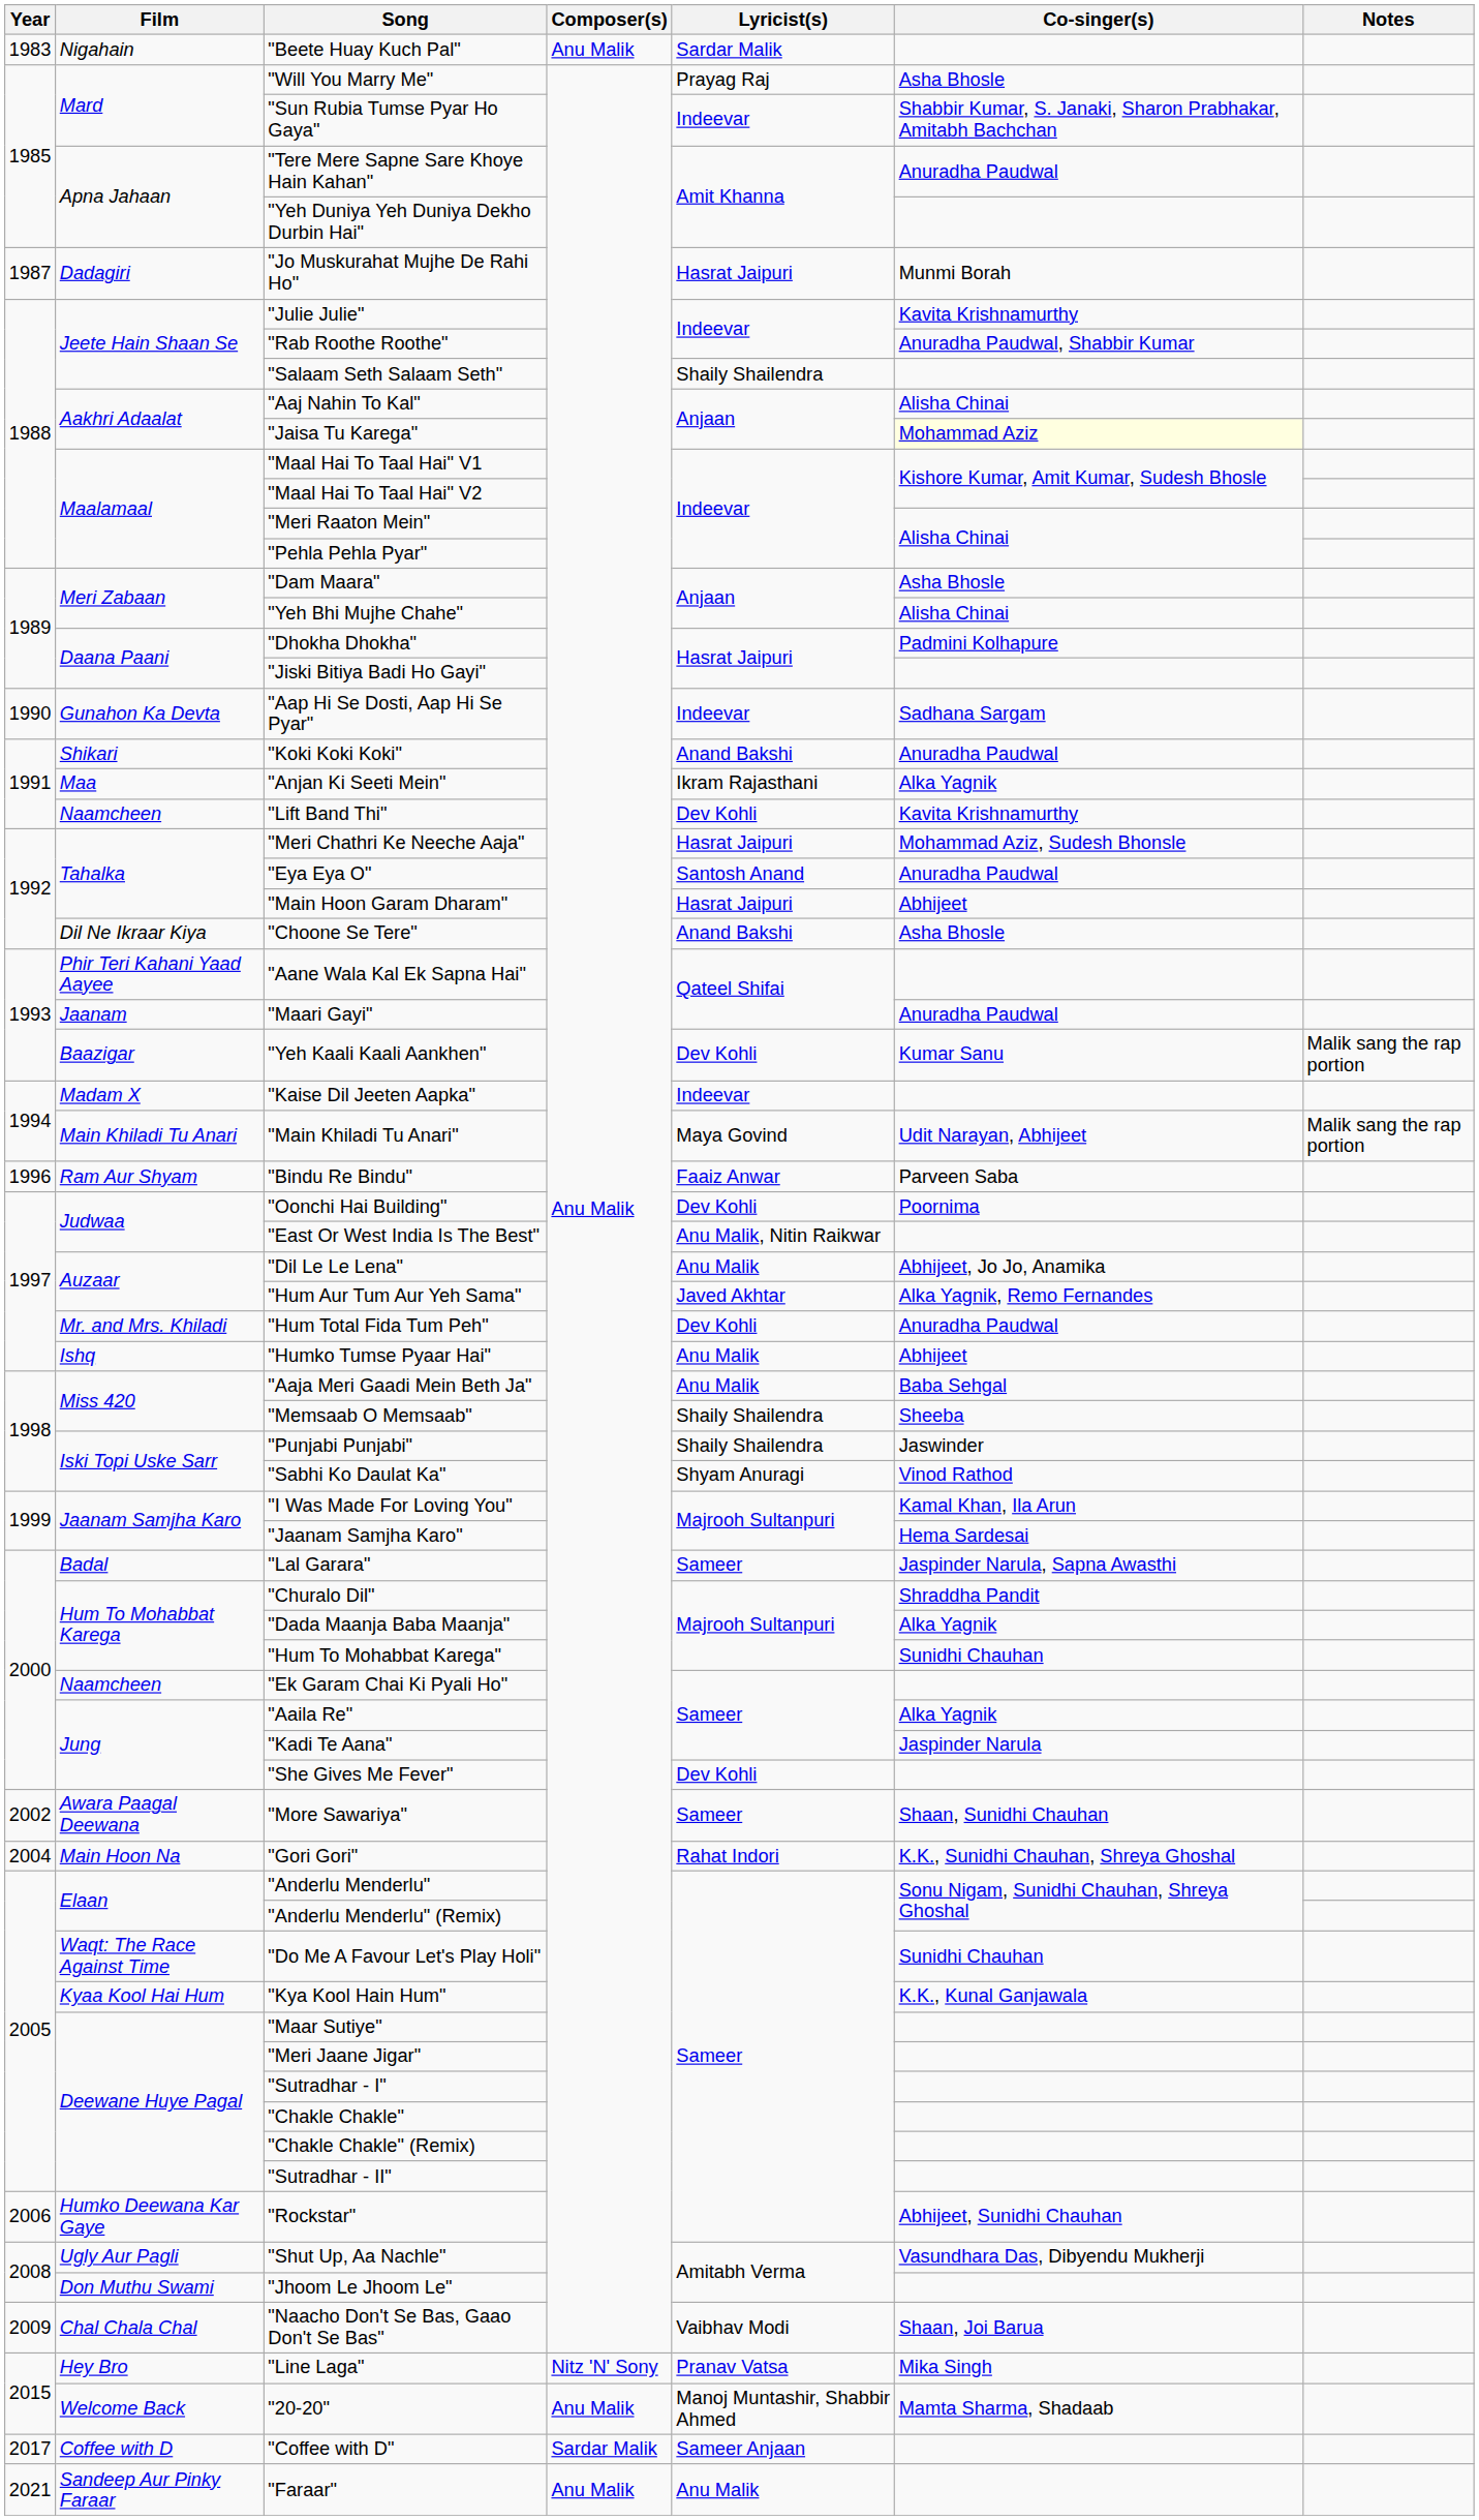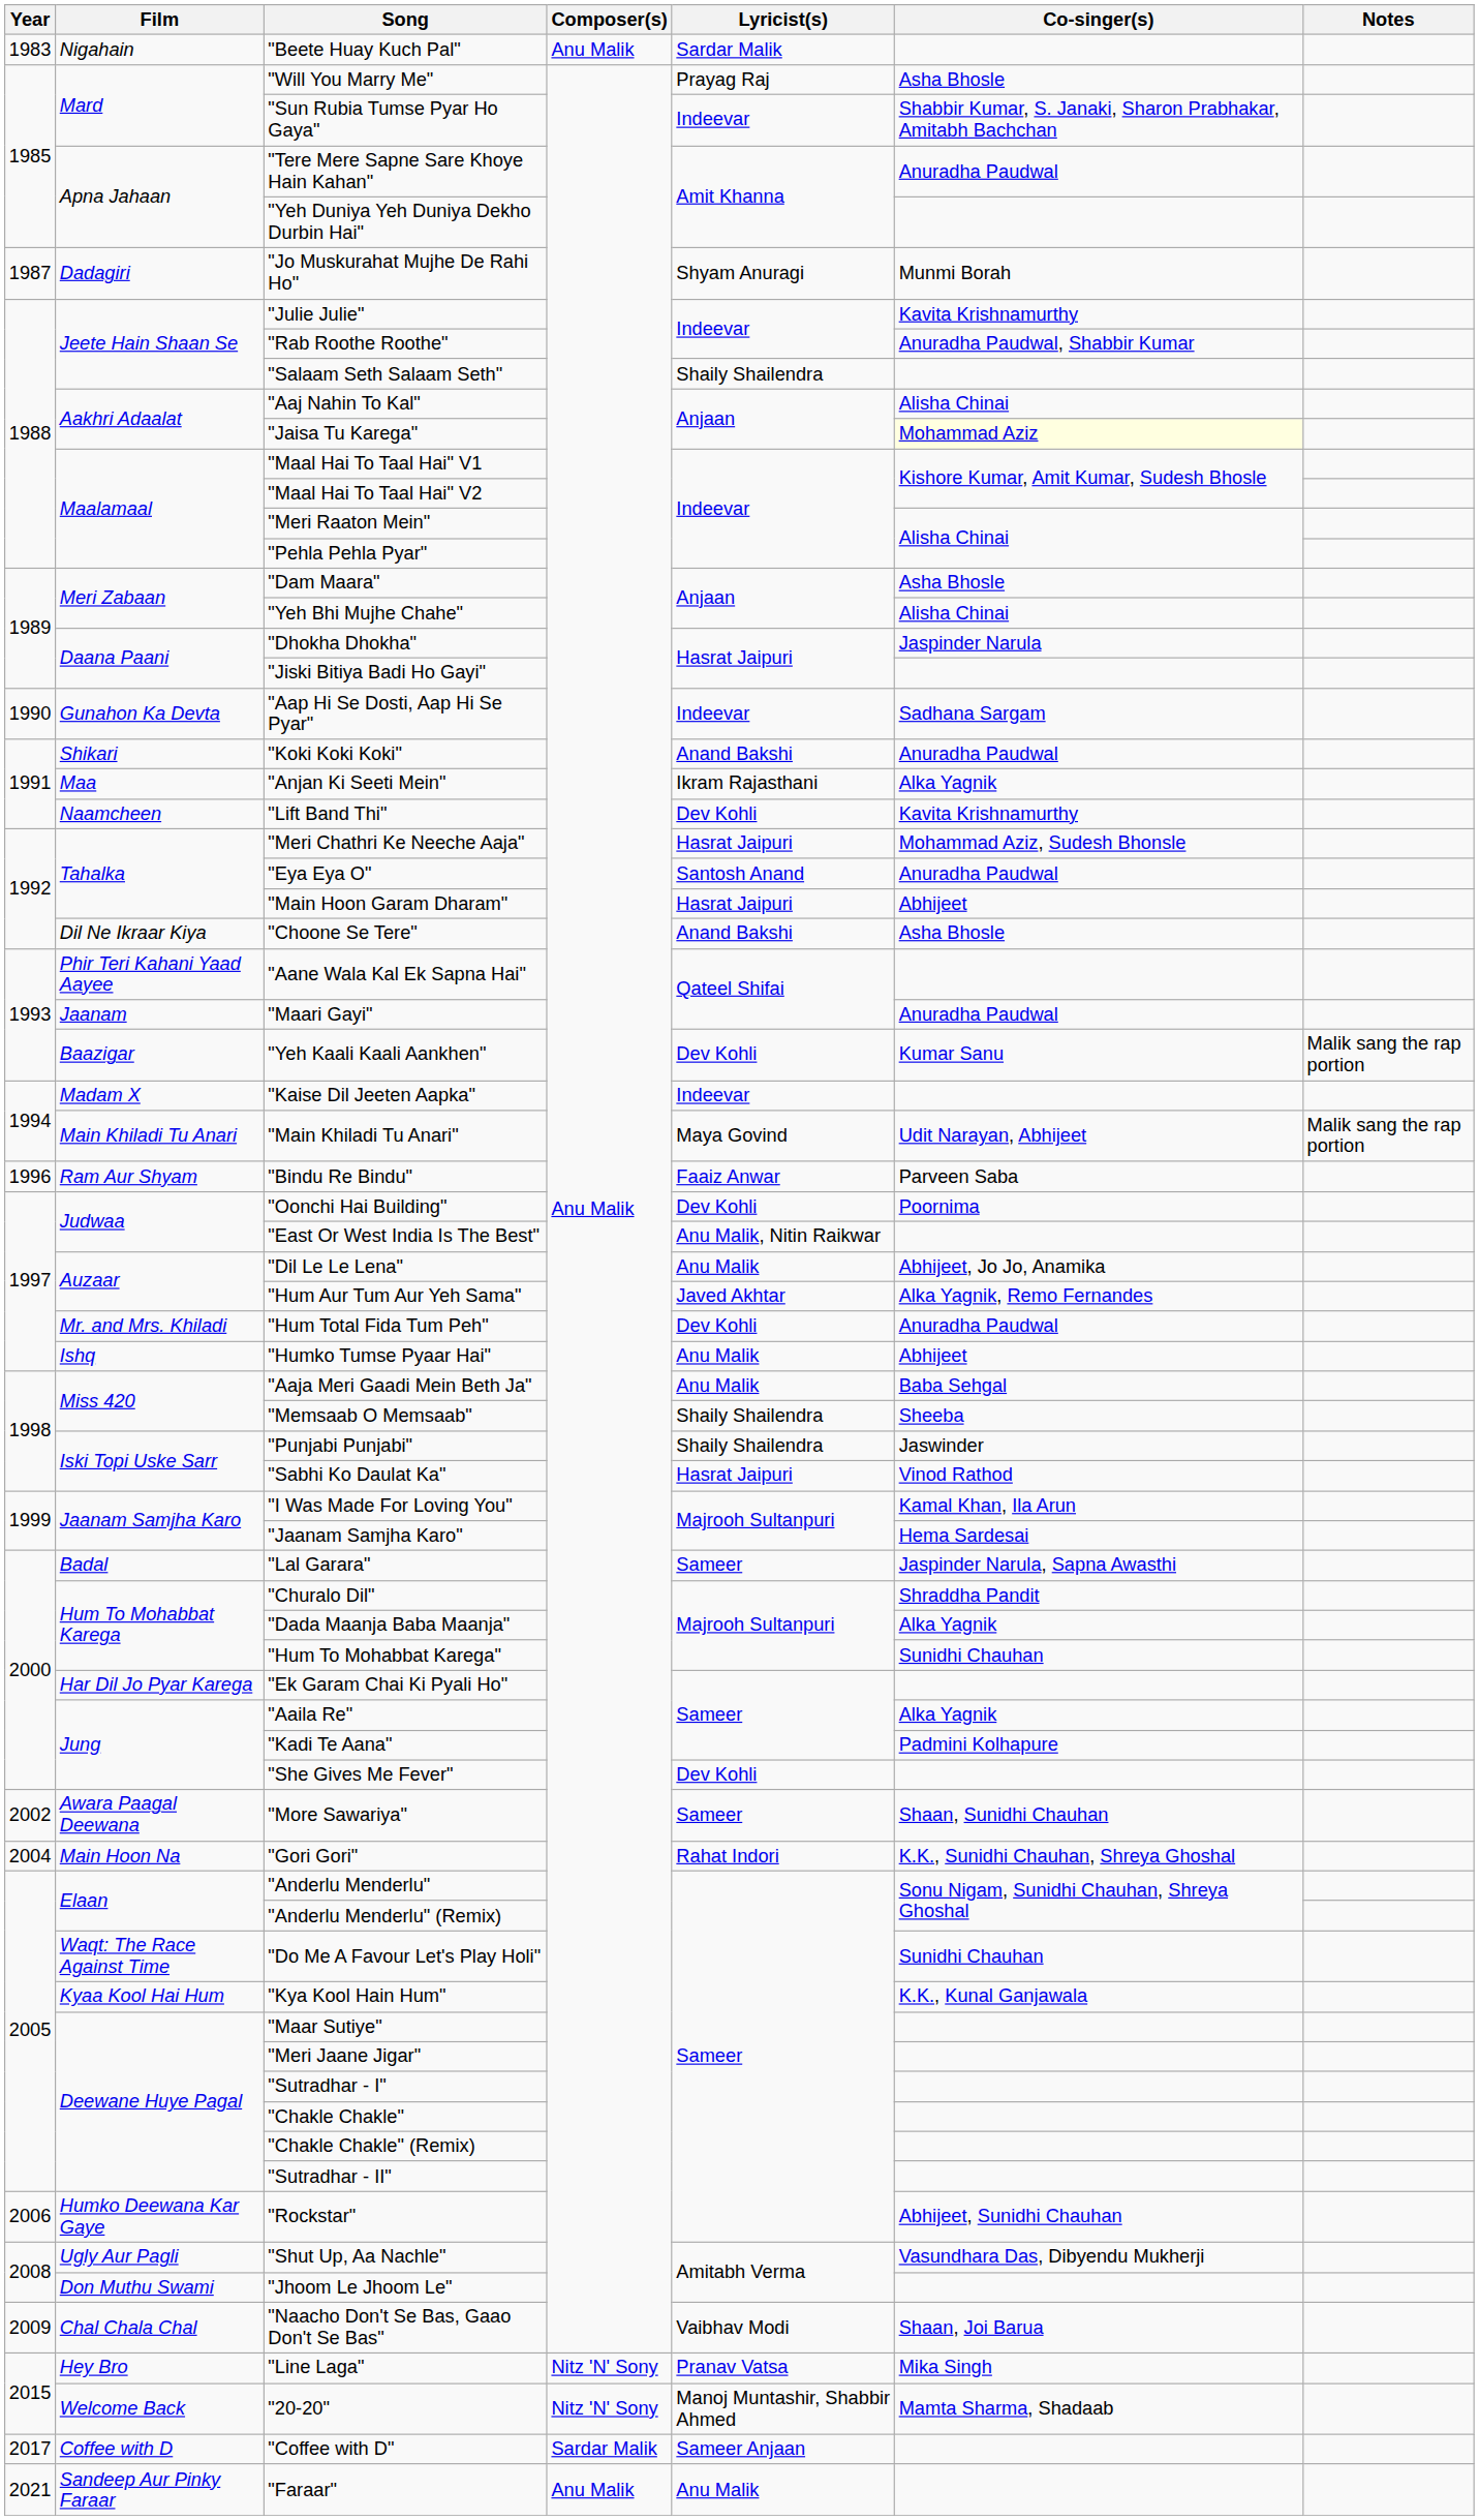"Jo Muskurahat Mujhe De Rahi Ho" | Lyricist(s): Hasrat Jaipuri -> Shyam Anuragi
"Dhokha Dhokha" | Co-singer(s): Padmini Kolhapure -> Jaspinder Narula
"Sabhi Ko Daulat Ka" | Lyricist(s): Shyam Anuragi -> Hasrat Jaipuri
"Ek Garam Chai Ki Pyali Ho" | Film: Naamcheen -> Har Dil Jo Pyar Karega
"Kadi Te Aana" | Co-singer(s): Jaspinder Narula -> Padmini Kolhapure
"20-20" | Composer(s): Anu Malik -> Nitz 'N' Sony
